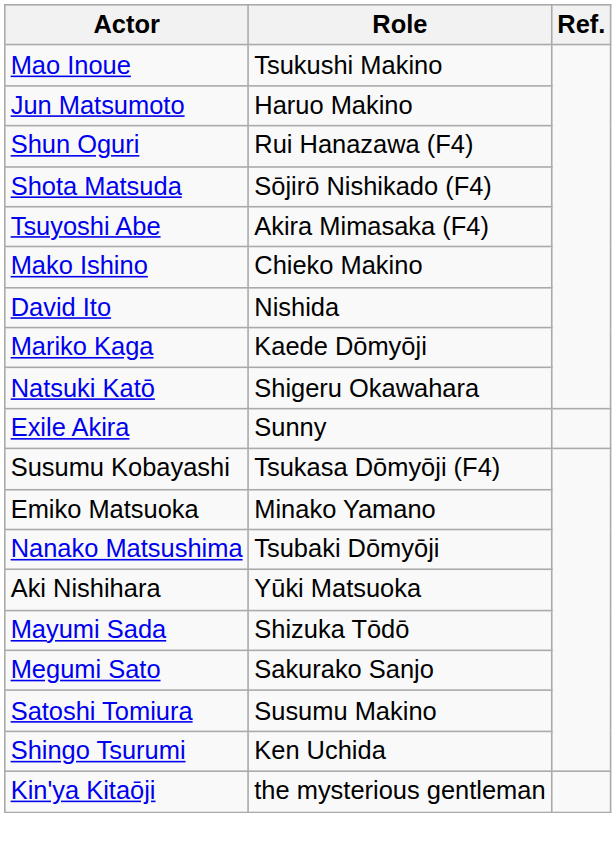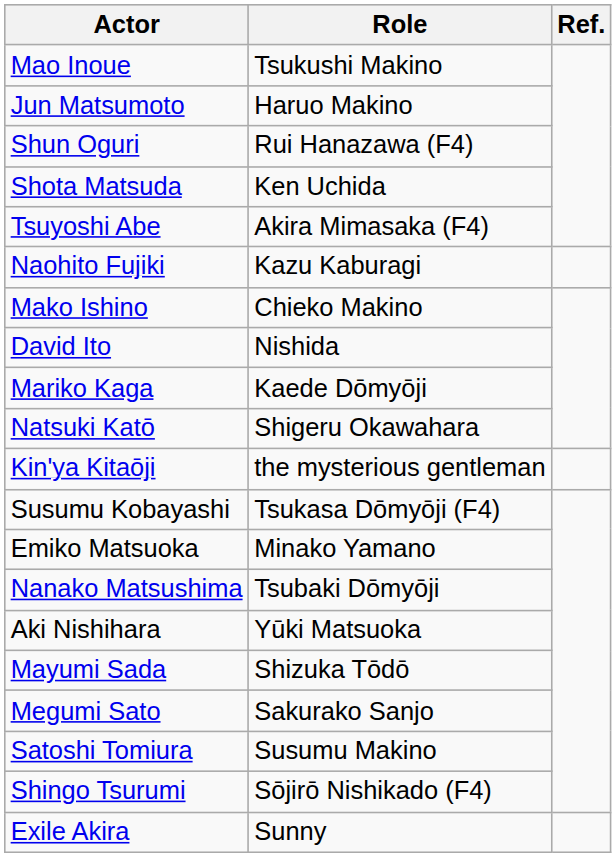Shota Matsuda | Role: Sōjirō Nishikado (F4) -> Ken Uchida
+ row: Naohito Fujiki | Kazu Kaburagi
rows swapped: Kin'ya Kitaōji <-> Exile Akira
Shingo Tsurumi | Role: Ken Uchida -> Sōjirō Nishikado (F4)
